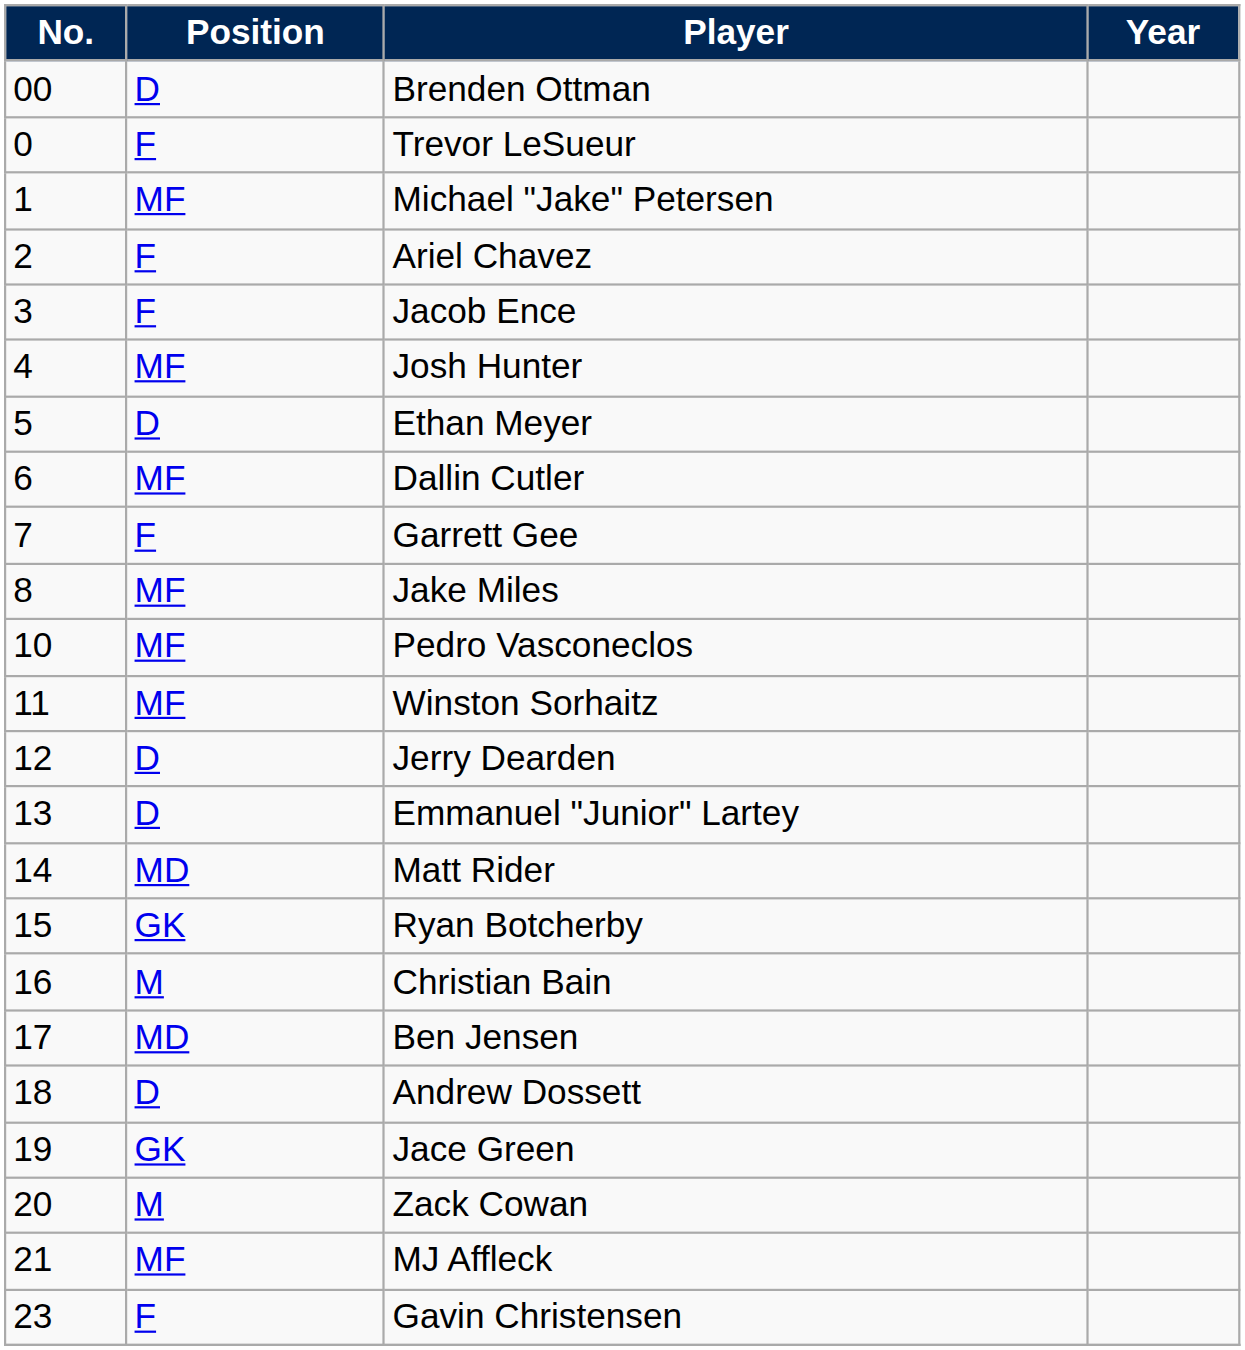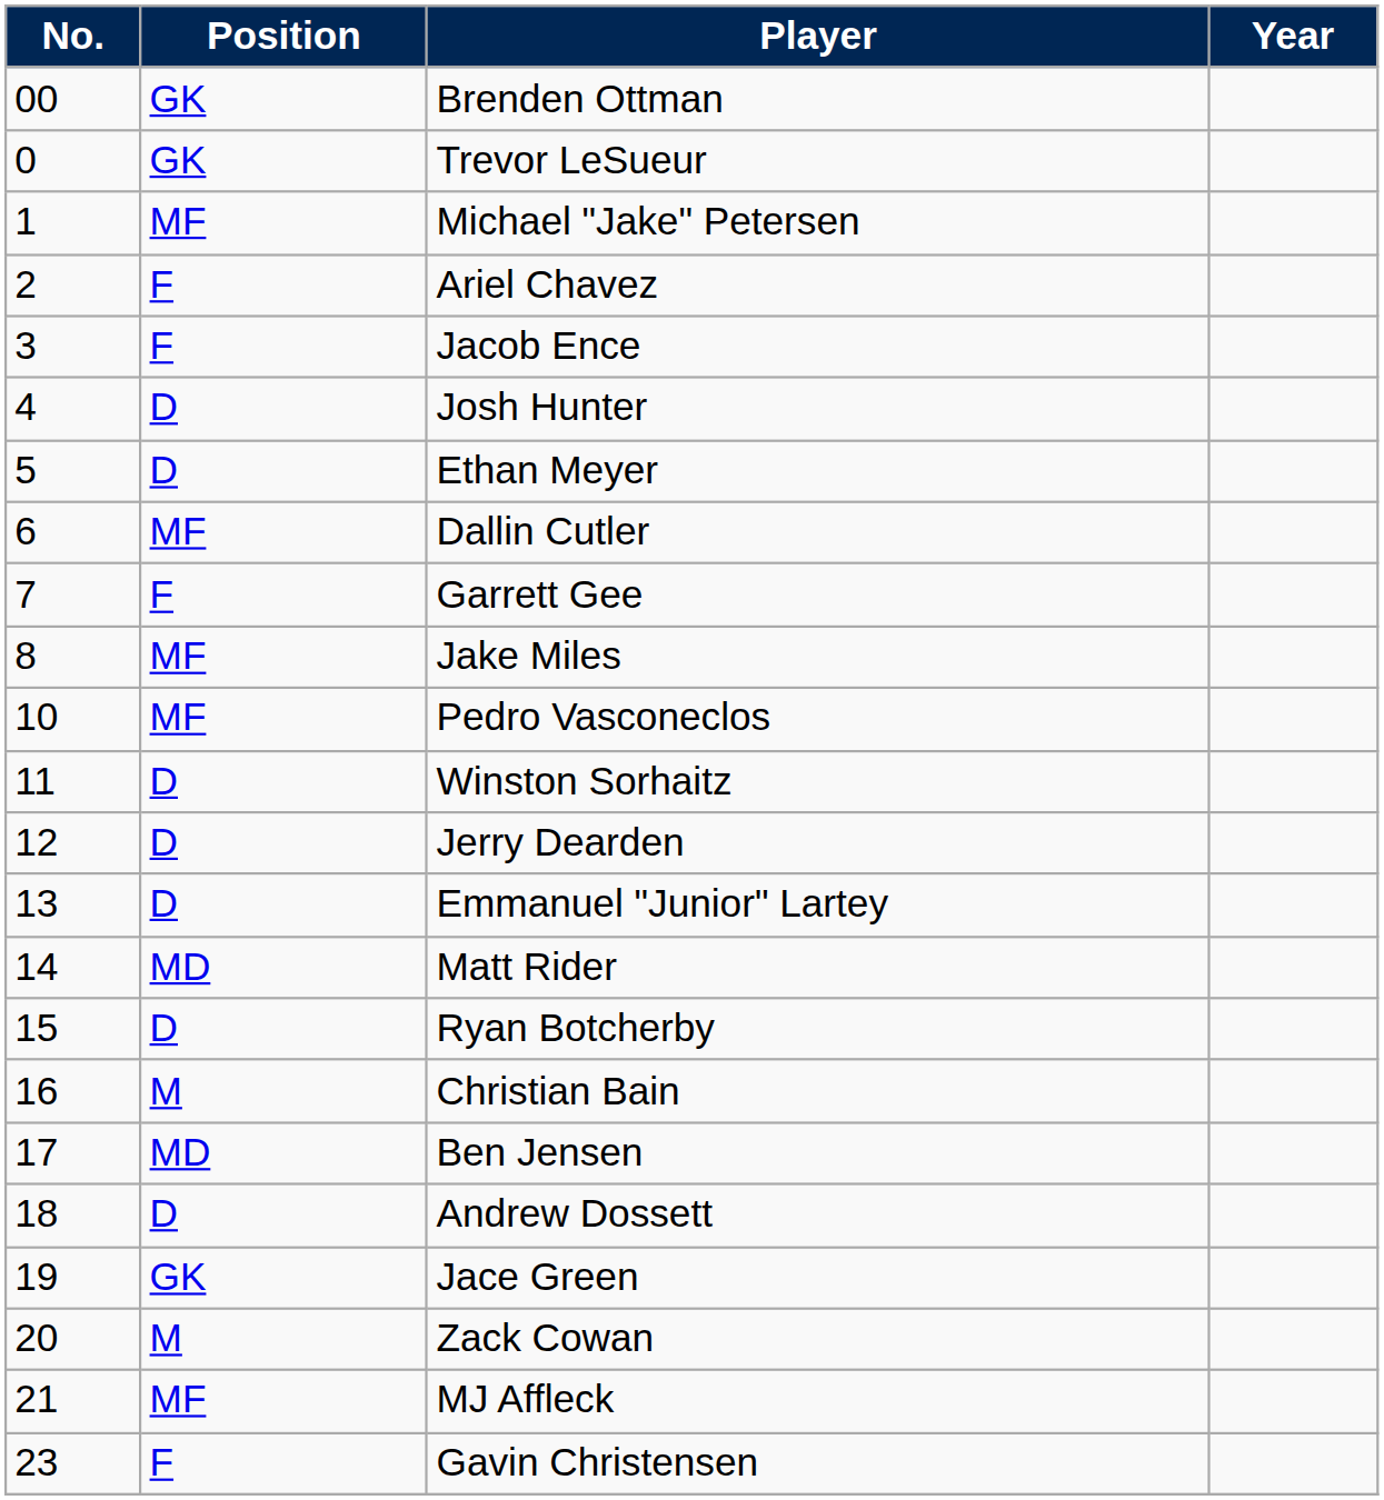Brenden Ottman | Position: D -> GK
Trevor LeSueur | Position: F -> GK
Josh Hunter | Position: MF -> D
Winston Sorhaitz | Position: MF -> D
Ryan Botcherby | Position: GK -> D
